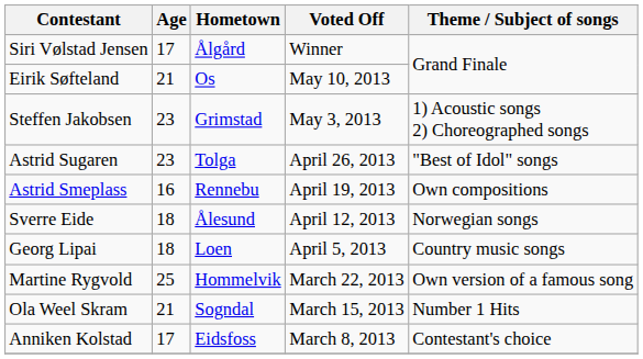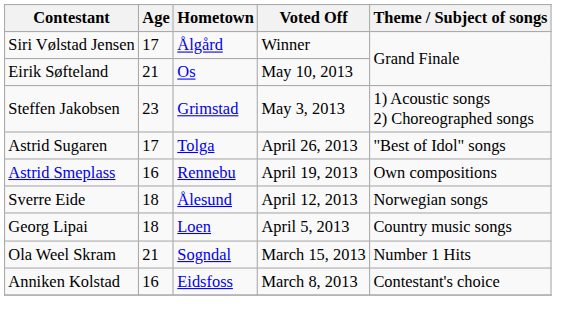Astrid Sugaren | Age: 23 -> 17
- row: Martine Rygvold | 25 | Hommelvik | March 22, 2013 | Own version of a famous song
Anniken Kolstad | Age: 17 -> 16
